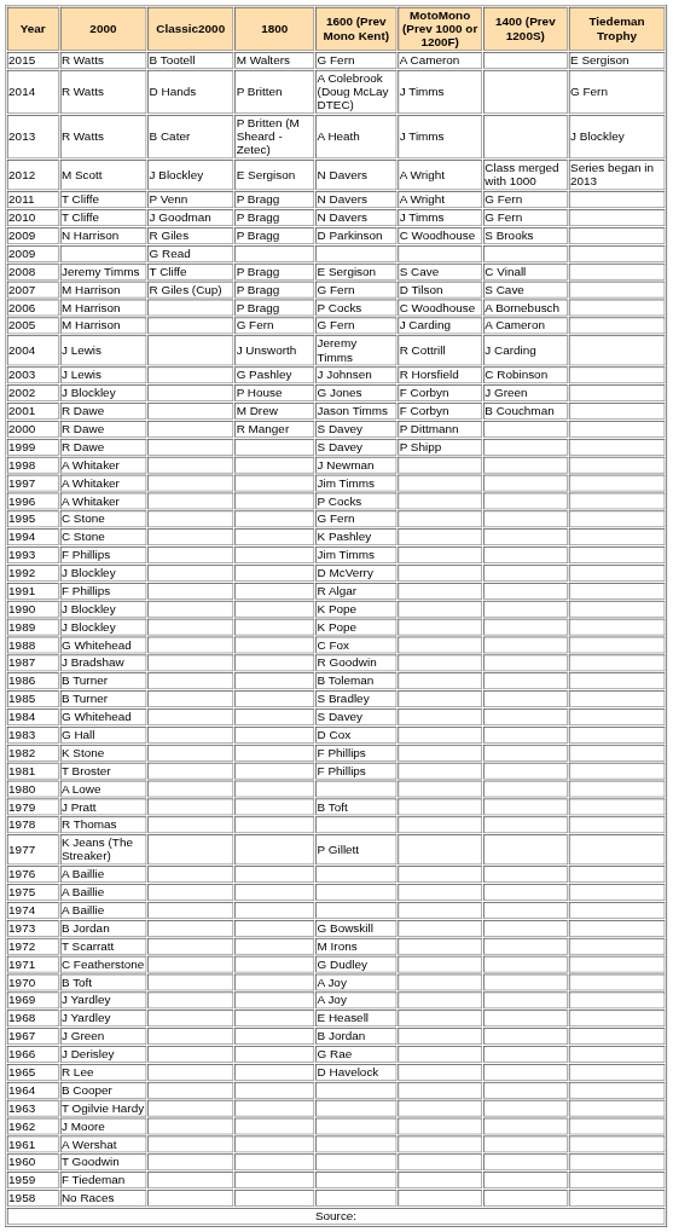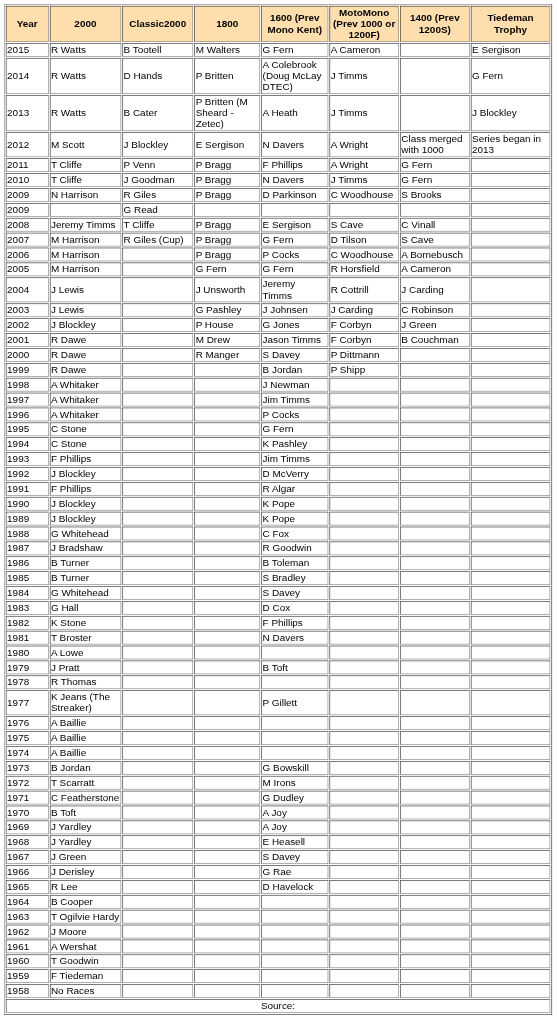2011 | 1600 (Prev Mono Kent): N Davers -> F Phillips
2005 | MotoMono (Prev 1000 or 1200F): J Carding -> R Horsfield
2003 | MotoMono (Prev 1000 or 1200F): R Horsfield -> J Carding
1999 | 1600 (Prev Mono Kent): S Davey -> B Jordan
1981 | 1600 (Prev Mono Kent): F Phillips -> N Davers
1967 | 1600 (Prev Mono Kent): B Jordan -> S Davey
